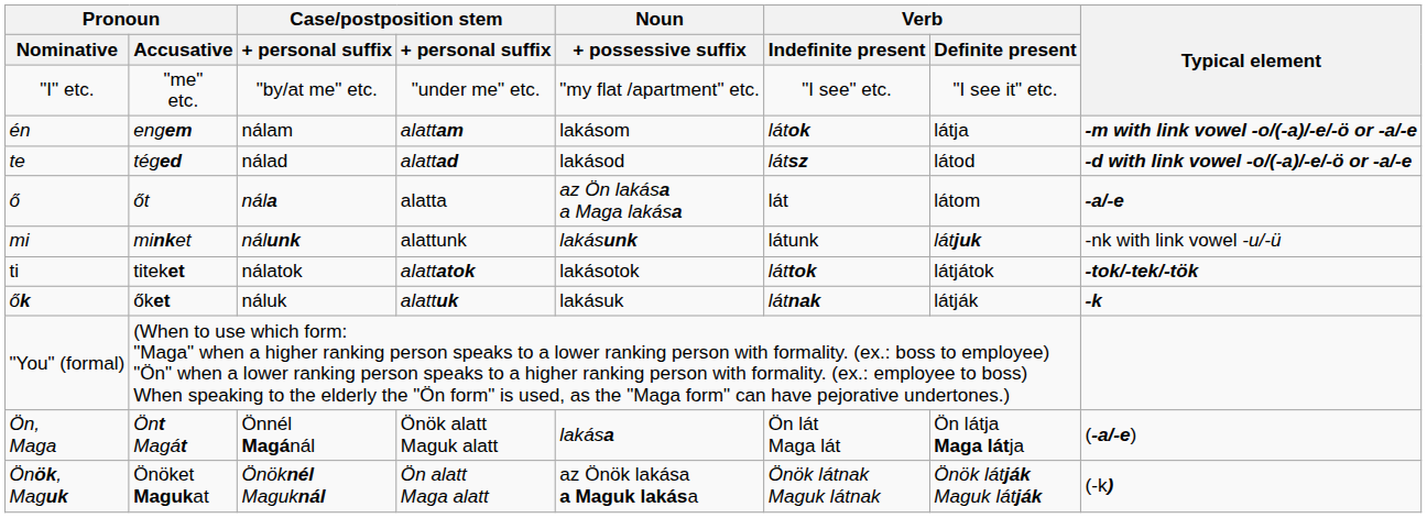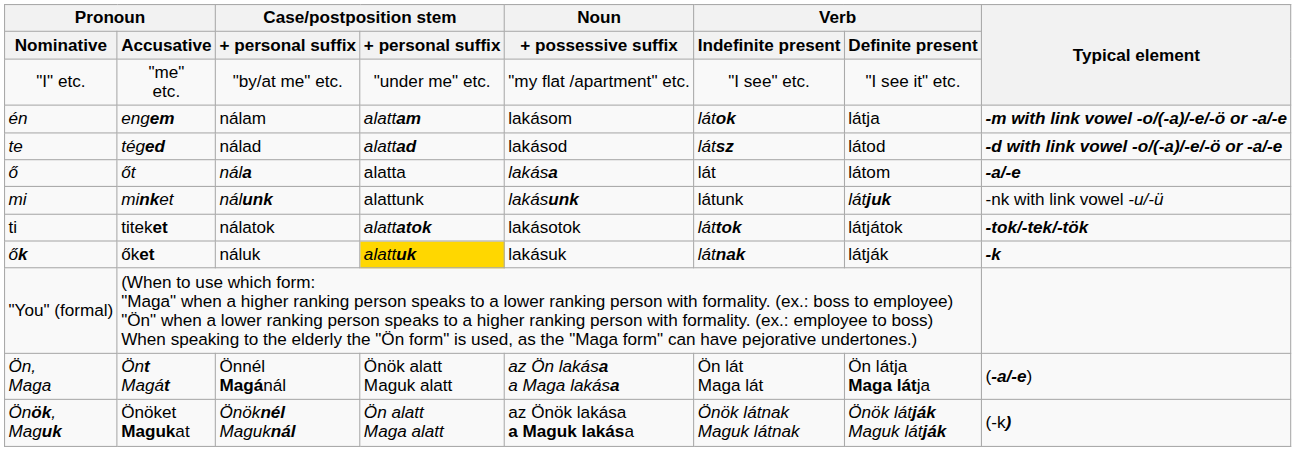ő | Noun / + possessive suffix: az Ön lakása a Maga lakása -> lakása
ők | column 4: no background -> gold background
Ön, Maga | Noun / + possessive suffix: lakása -> az Ön lakása a Maga lakása
